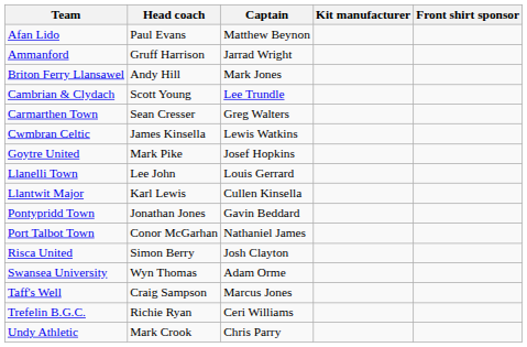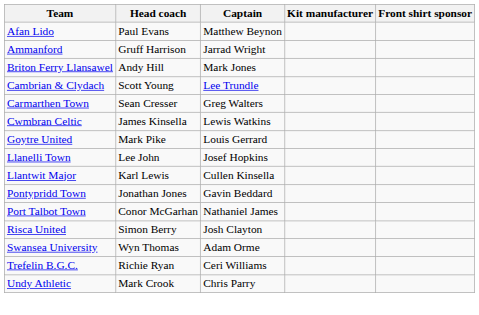Goytre United | Captain: Josef Hopkins -> Louis Gerrard
Llanelli Town | Captain: Louis Gerrard -> Josef Hopkins
- row: Taff's Well | Craig Sampson | Marcus Jones
